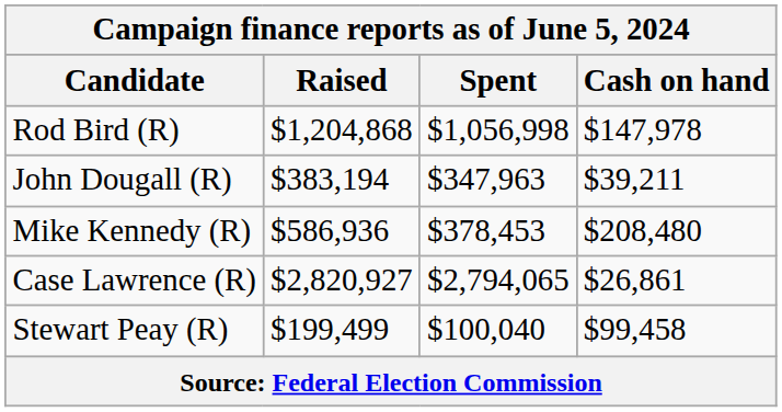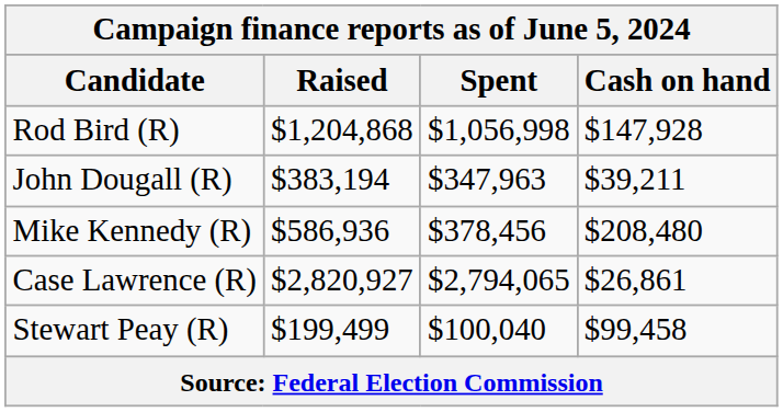Rod Bird (R) | Cash on hand: $147,978 -> $147,928
Mike Kennedy (R) | Spent: $378,453 -> $378,456
